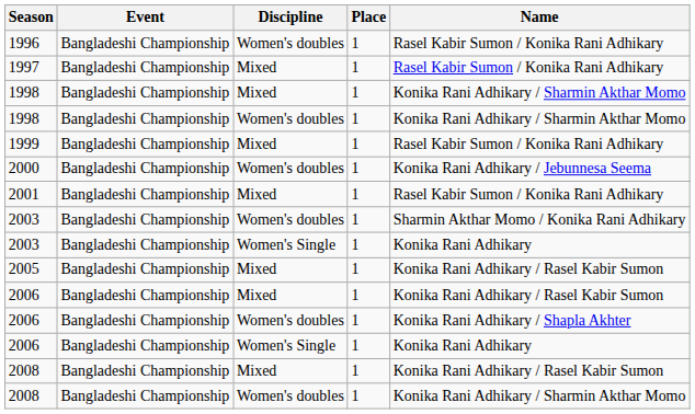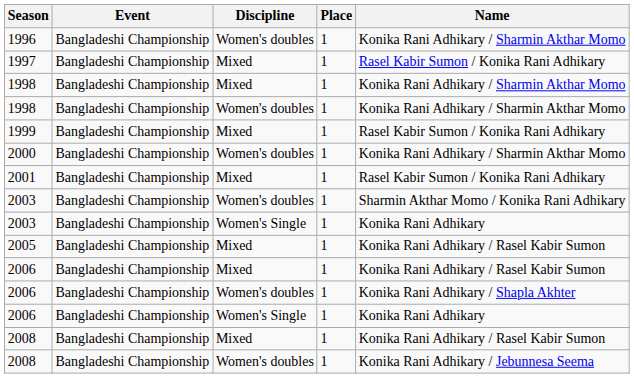1996 | Name: Rasel Kabir Sumon / Konika Rani Adhikary -> Konika Rani Adhikary / Sharmin Akthar Momo
2000 | Name: Konika Rani Adhikary / Jebunnesa Seema -> Konika Rani Adhikary / Sharmin Akthar Momo
2008 / Women's doubles | Name: Konika Rani Adhikary / Sharmin Akthar Momo -> Konika Rani Adhikary / Jebunnesa Seema
